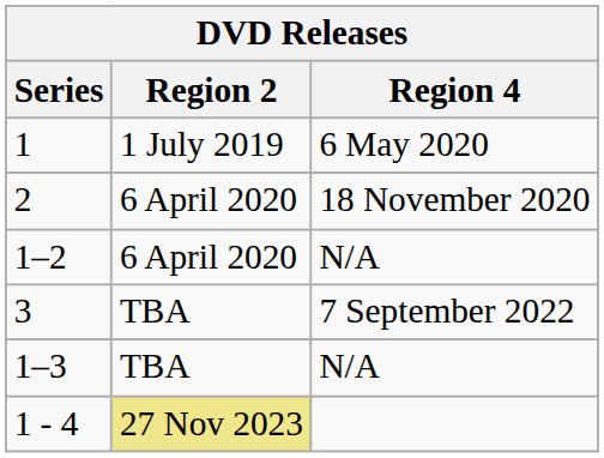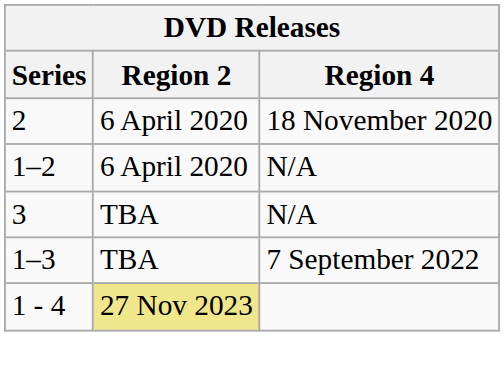- row: 1 | 1 July 2019 | 6 May 2020
3 | Region 4: 7 September 2022 -> N/A
1–3 | Region 4: N/A -> 7 September 2022
